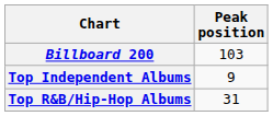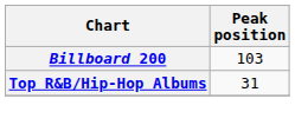- row: Top Independent Albums | 9
